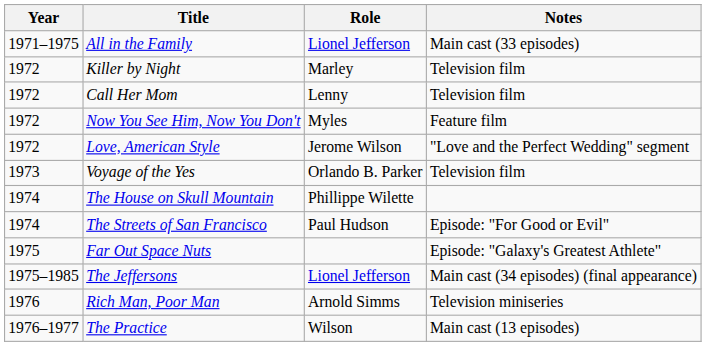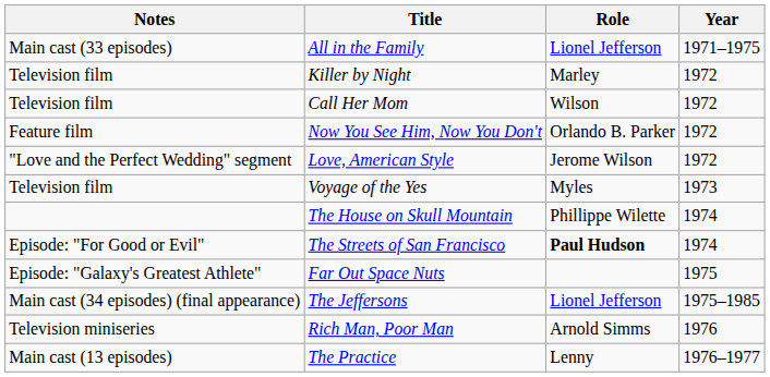columns swapped: Year <-> Notes
Call Her Mom | Role: Lenny -> Wilson
Now You See Him, Now You Don't | Role: Myles -> Orlando B. Parker
Voyage of the Yes | Role: Orlando B. Parker -> Myles
The Streets of San Francisco | Role: normal -> bold
The Practice | Role: Wilson -> Lenny
